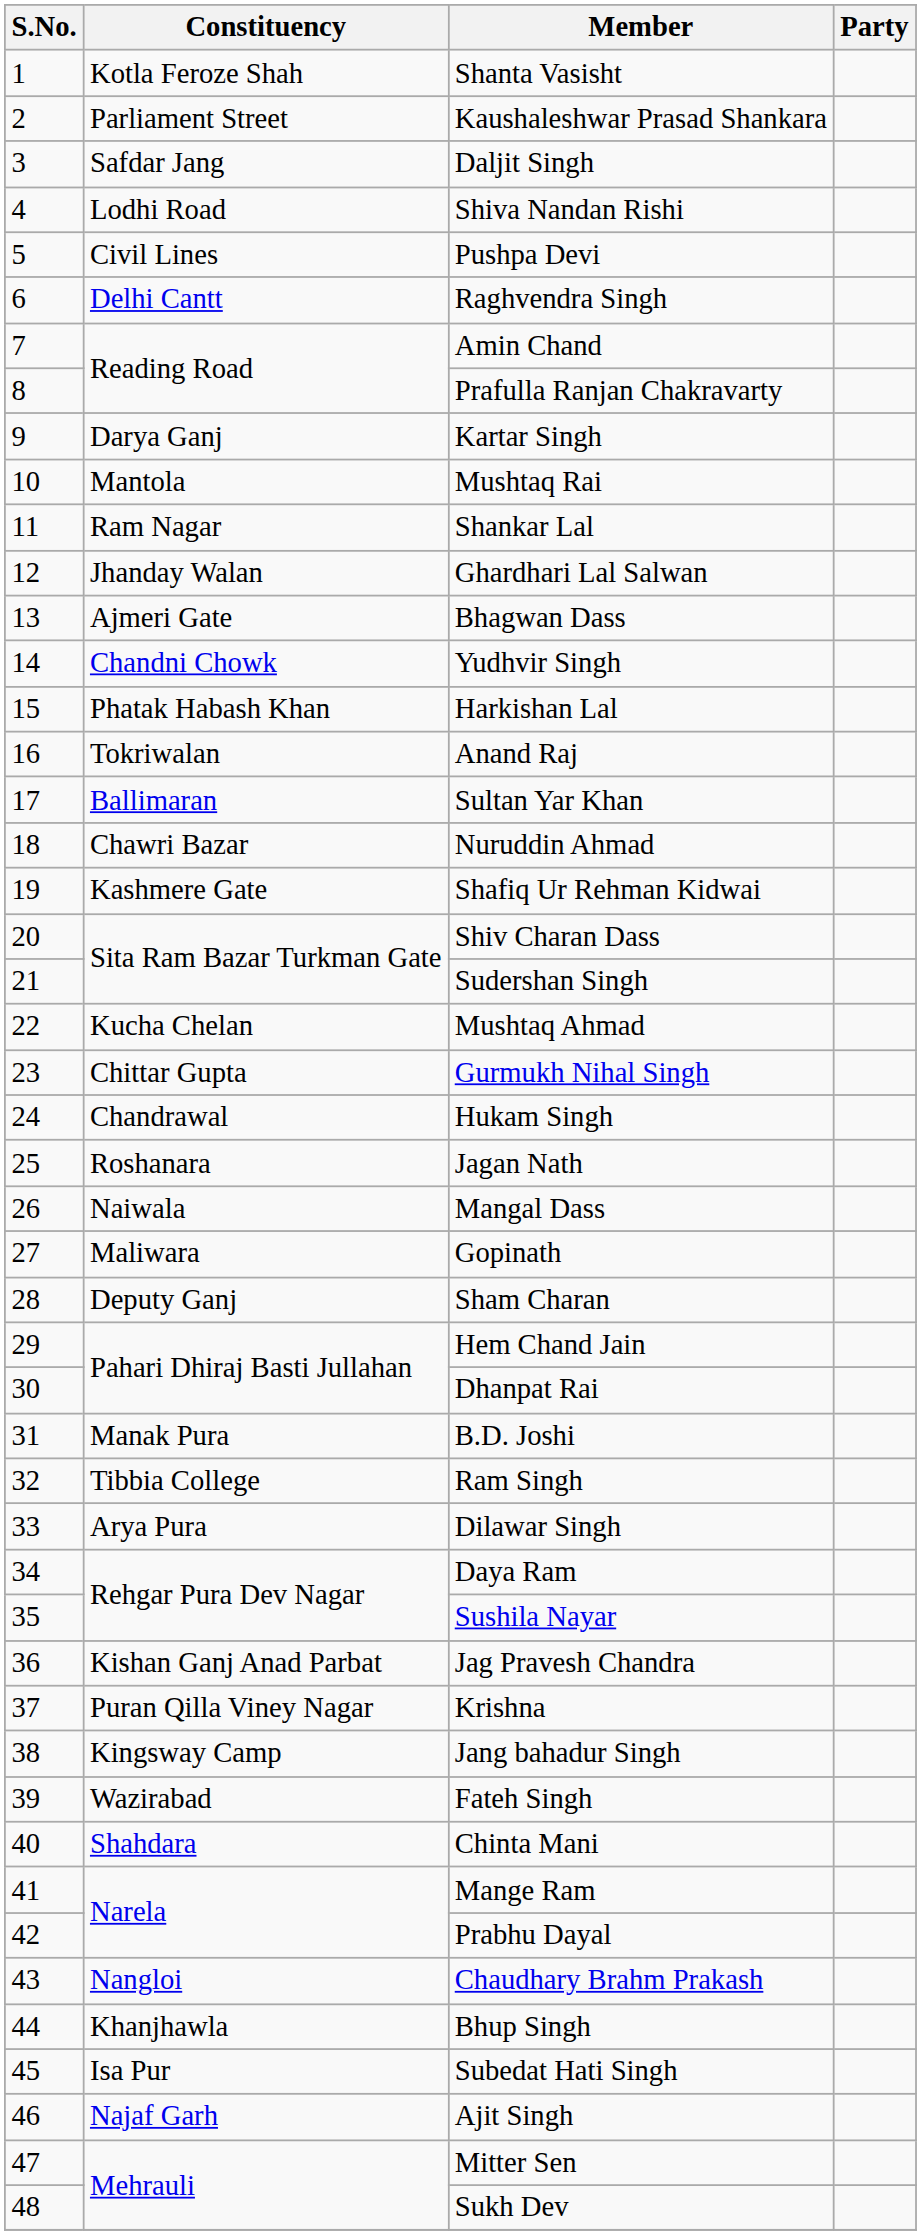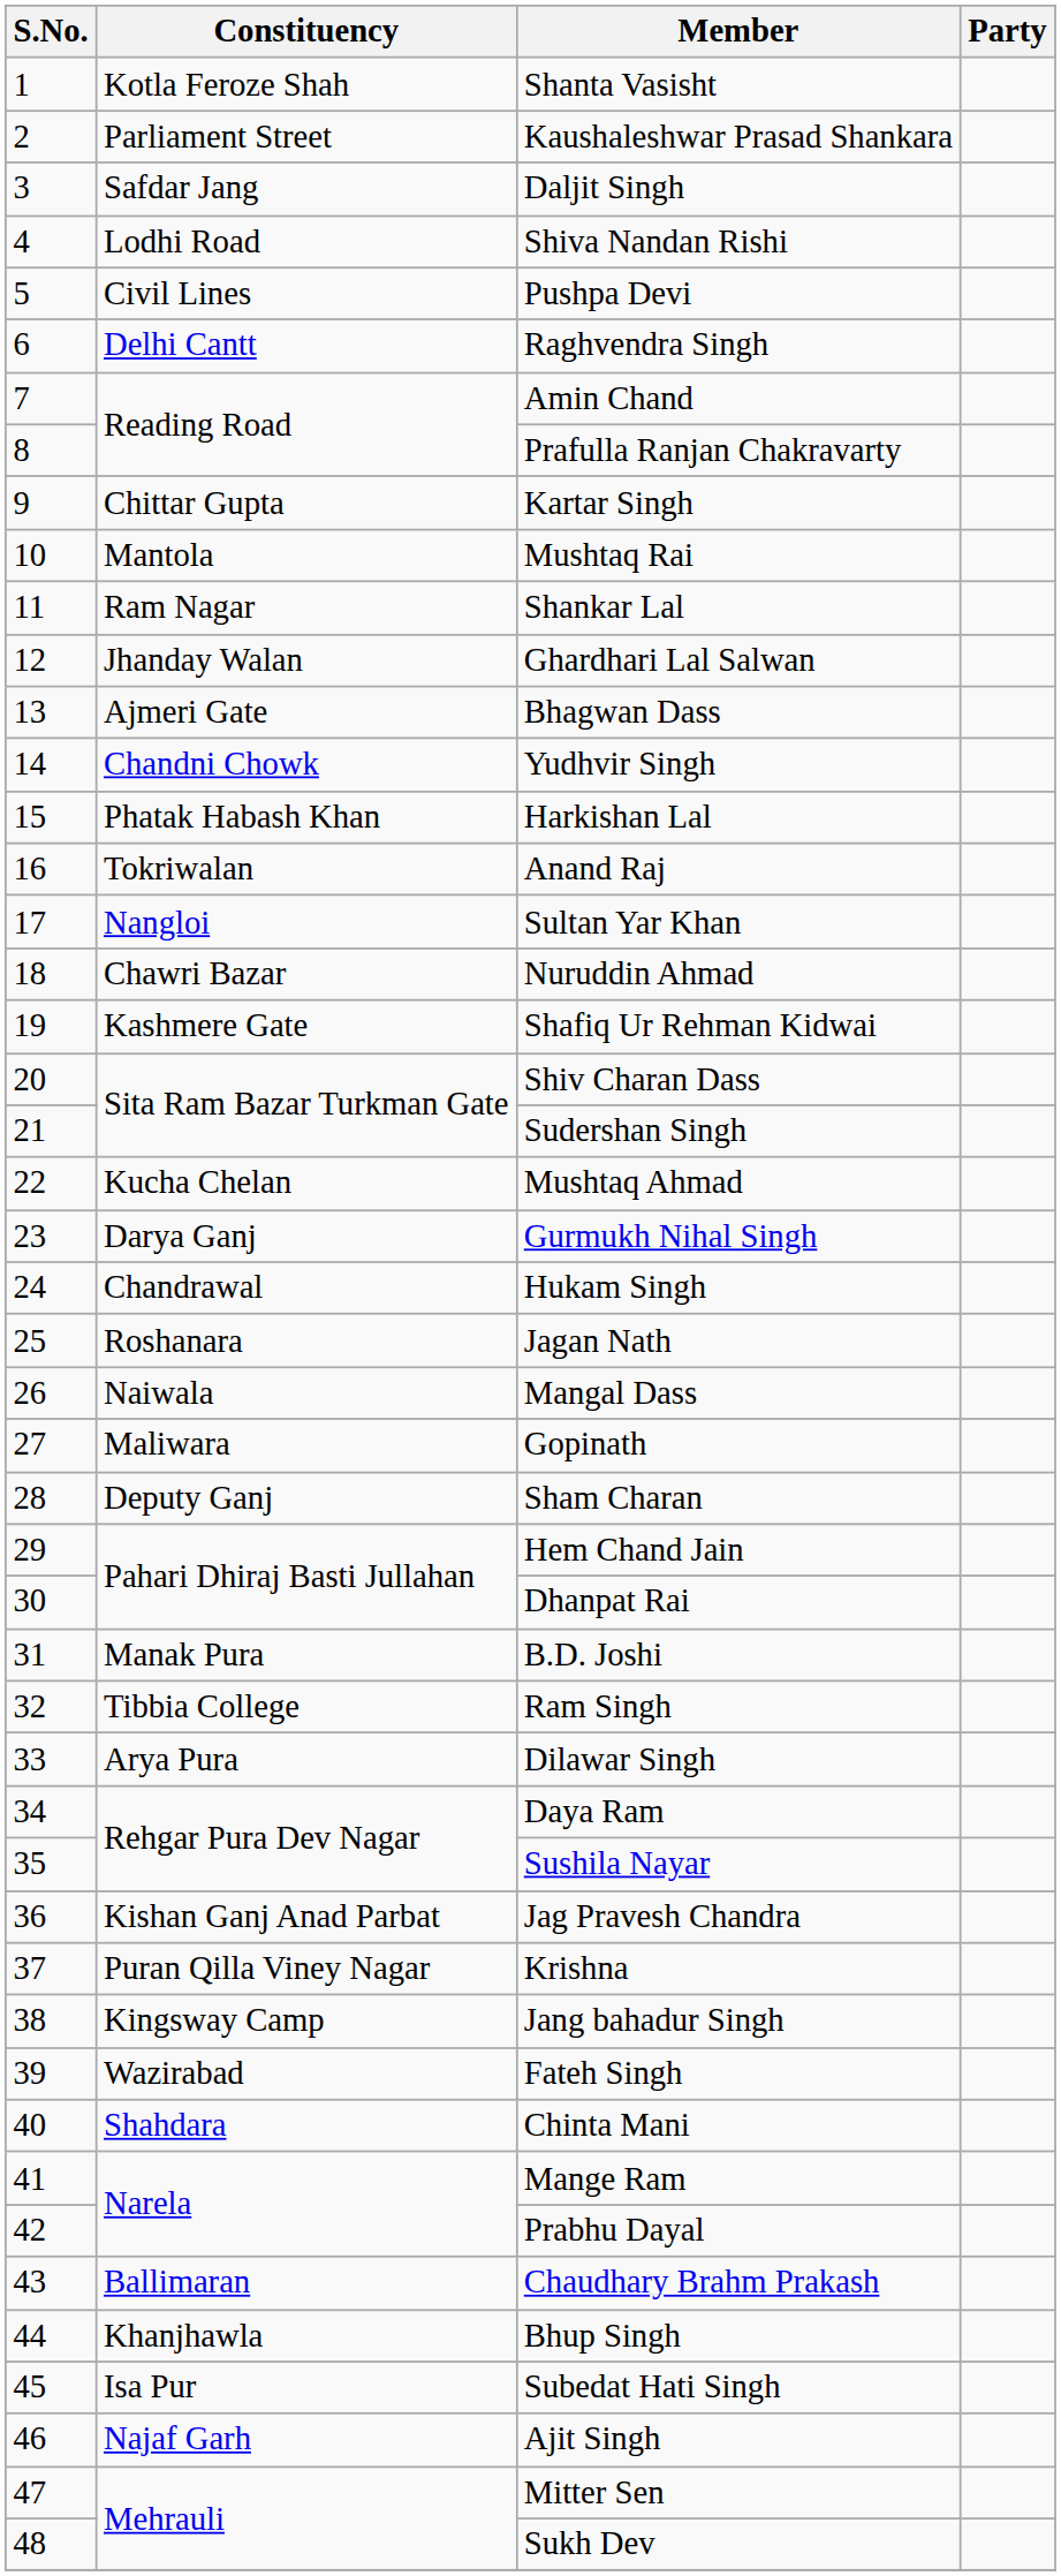Kartar Singh | Constituency: Darya Ganj -> Chittar Gupta
Sultan Yar Khan | Constituency: Ballimaran -> Nangloi
Gurmukh Nihal Singh | Constituency: Chittar Gupta -> Darya Ganj
Chaudhary Brahm Prakash | Constituency: Nangloi -> Ballimaran
